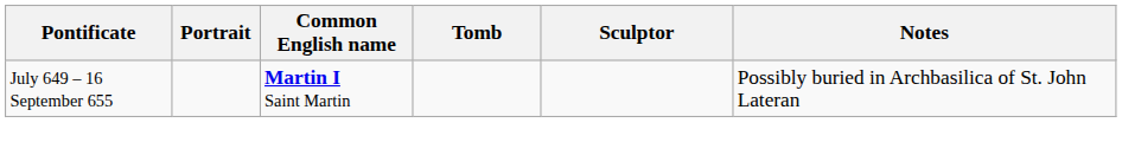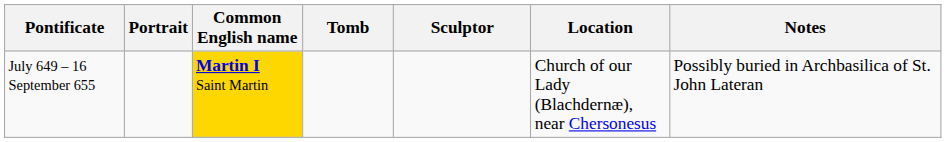+ column: Location | Church of our Lady (Blachdernæ), near Chersonesus
July 649 – 16 September 655 | Common English name: no background -> gold background
